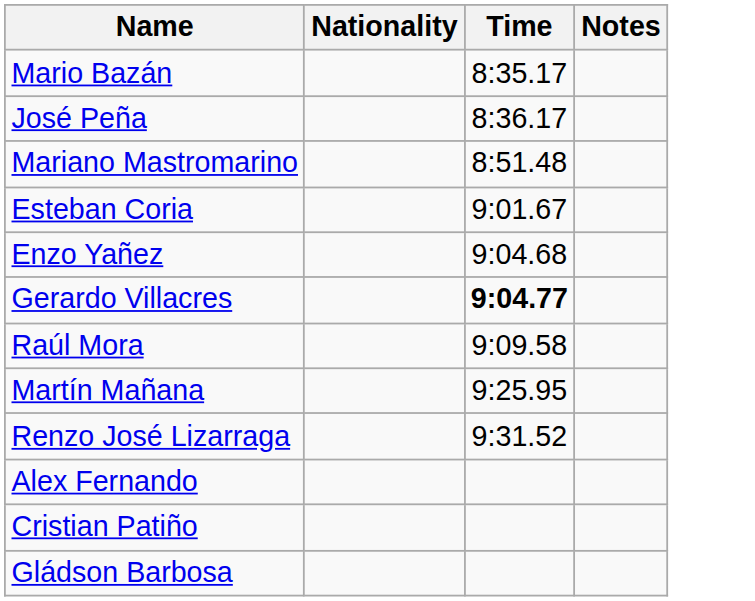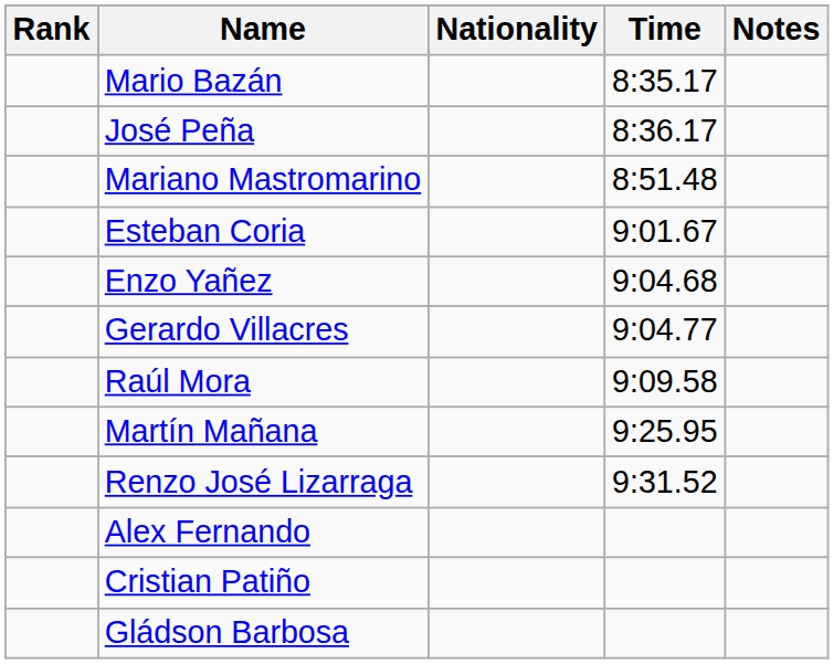+ column: Rank
Gerardo Villacres | Time: bold -> normal
